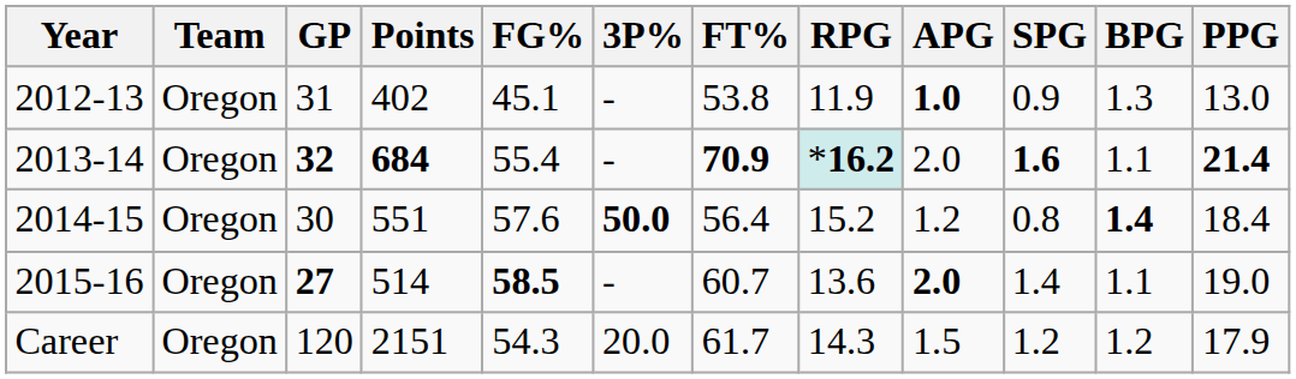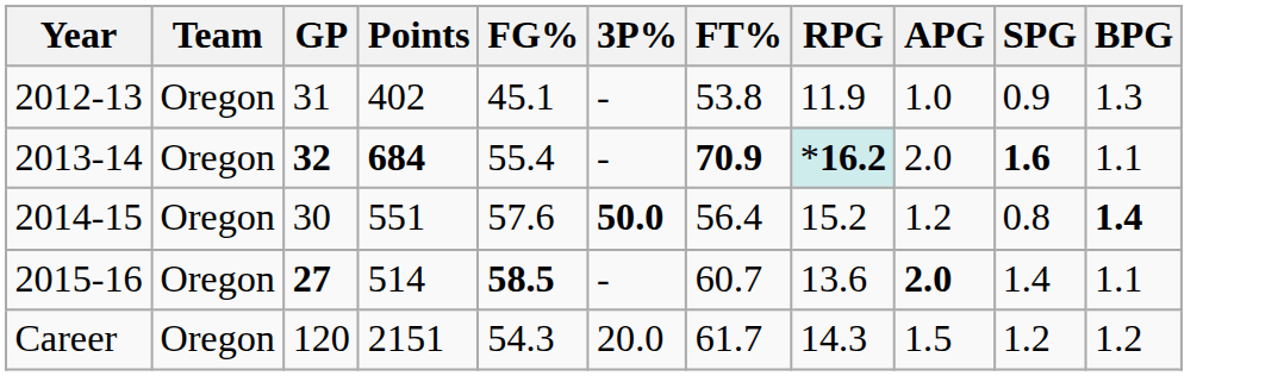- column: PPG | 13.0 | 21.4 | 18.4 | 19.0 | 17.9
2012-13 | APG: bold -> normal
